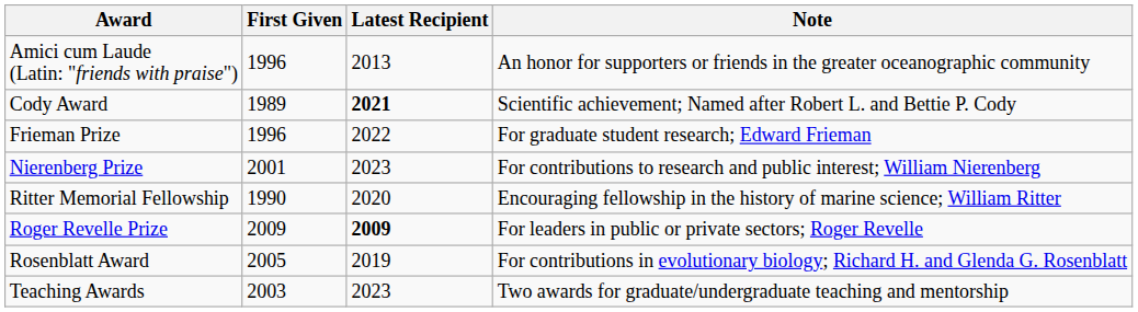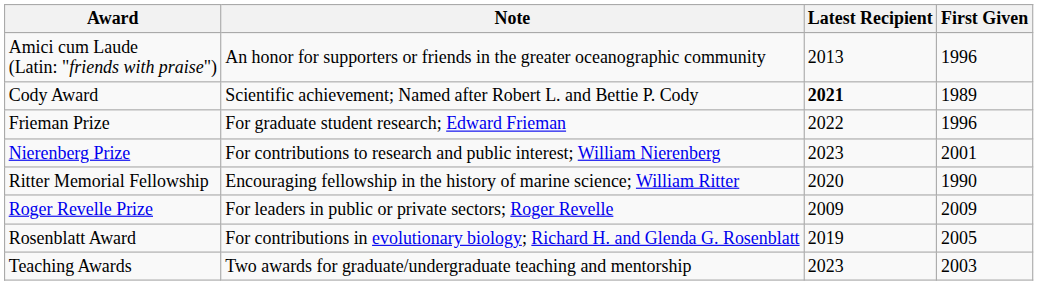columns swapped: First Given <-> Note
Roger Revelle Prize | Latest Recipient: bold -> normal
